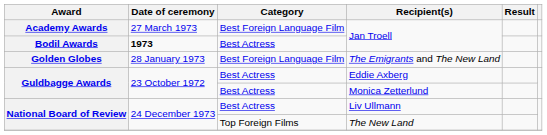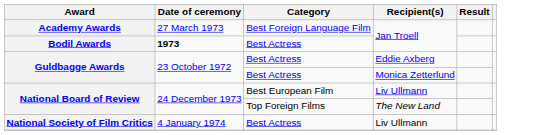- row: Golden Globes | 28 January 1973 | Best Foreign Language Film | The Emigrants and The New Land
National Board of Review / Liv Ullmann | Category: Best Actress -> Best European Film
+ row: National Society of Film Critics | 4 January 1974 | Best Actress | Liv Ullmann
